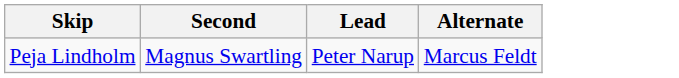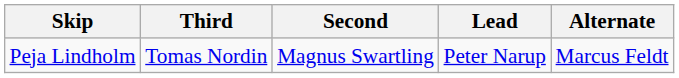+ column: Third | Tomas Nordin
